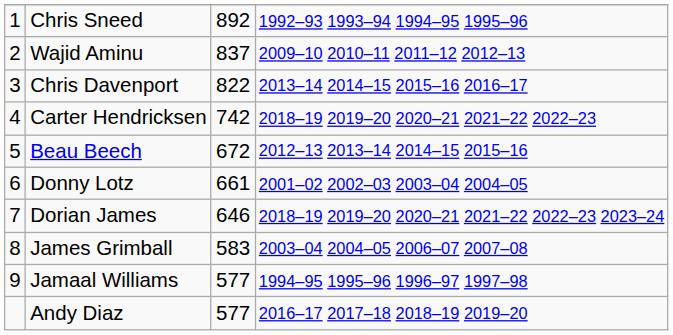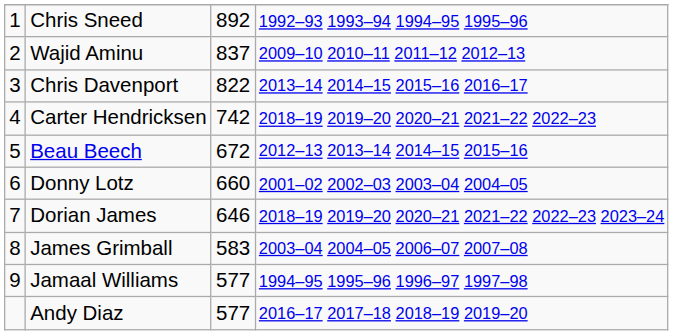Donny Lotz | column 3: 661 -> 660
